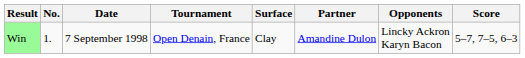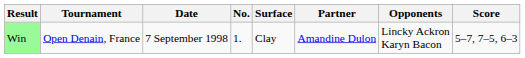columns swapped: No. <-> Tournament
